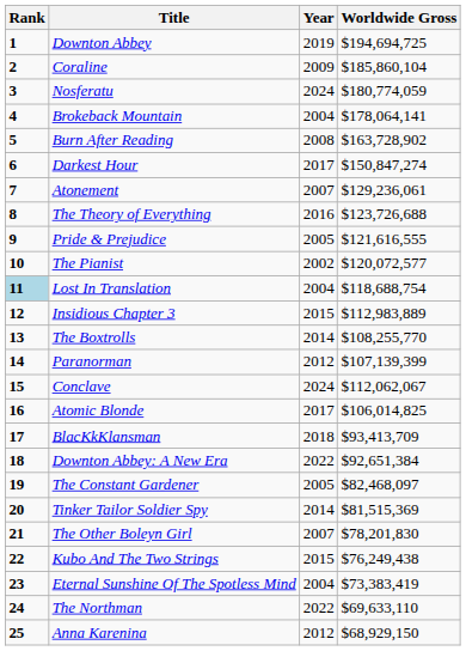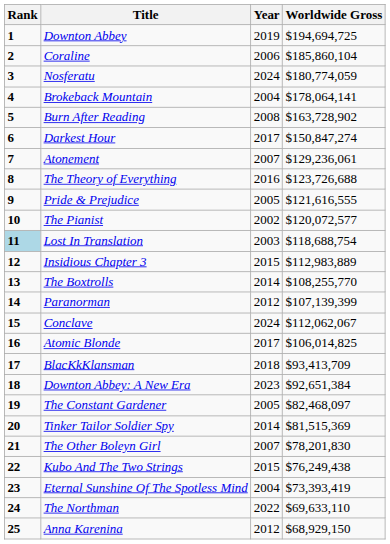Coraline | Year: 2009 -> 2006
Lost In Translation | Year: 2004 -> 2003
Downton Abbey: A New Era | Year: 2022 -> 2023
Eternal Sunshine Of The Spotless Mind | Worldwide Gross: $73,383,419 -> $73,393,419
